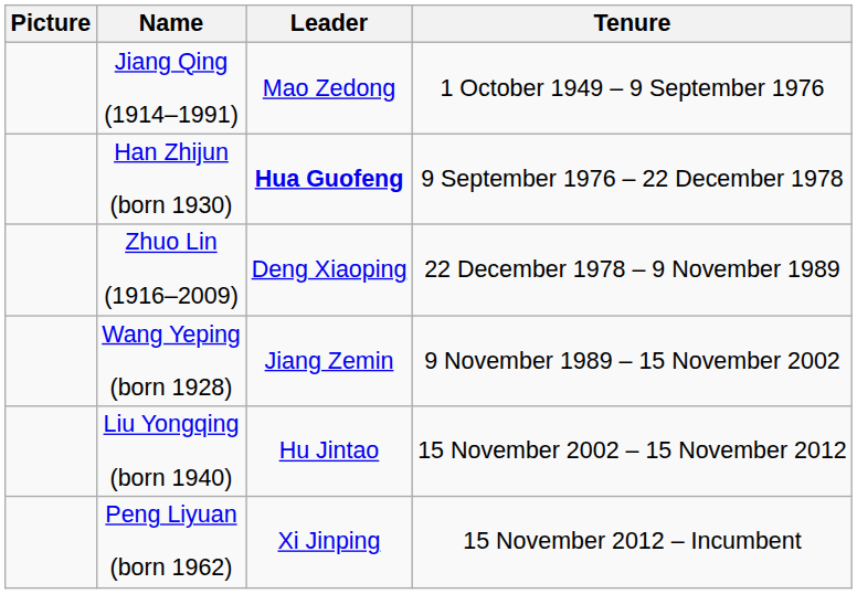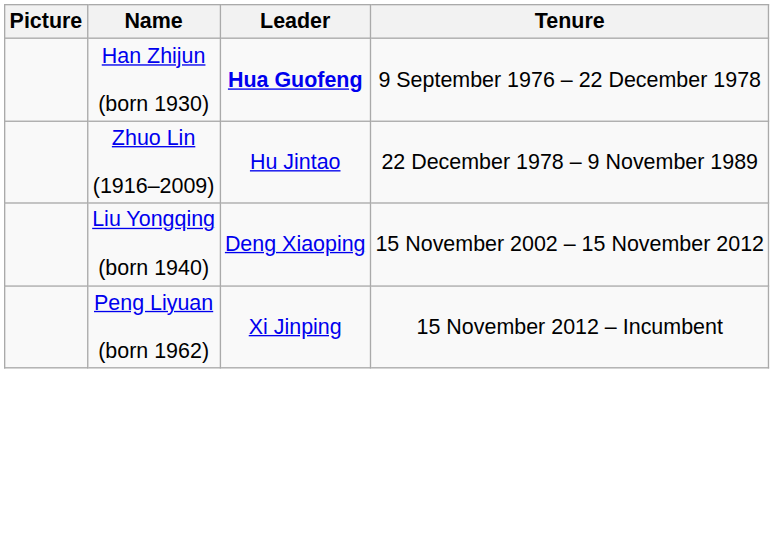- row: Jiang Qing (1914–1991) | Mao Zedong | 1 October 1949 – 9 September 1976
Zhuo Lin (1916–2009) | Leader: Deng Xiaoping -> Hu Jintao
- row: Wang Yeping (born 1928) | Jiang Zemin | 9 November 1989 – 15 November 2002
Liu Yongqing (born 1940) | Leader: Hu Jintao -> Deng Xiaoping
